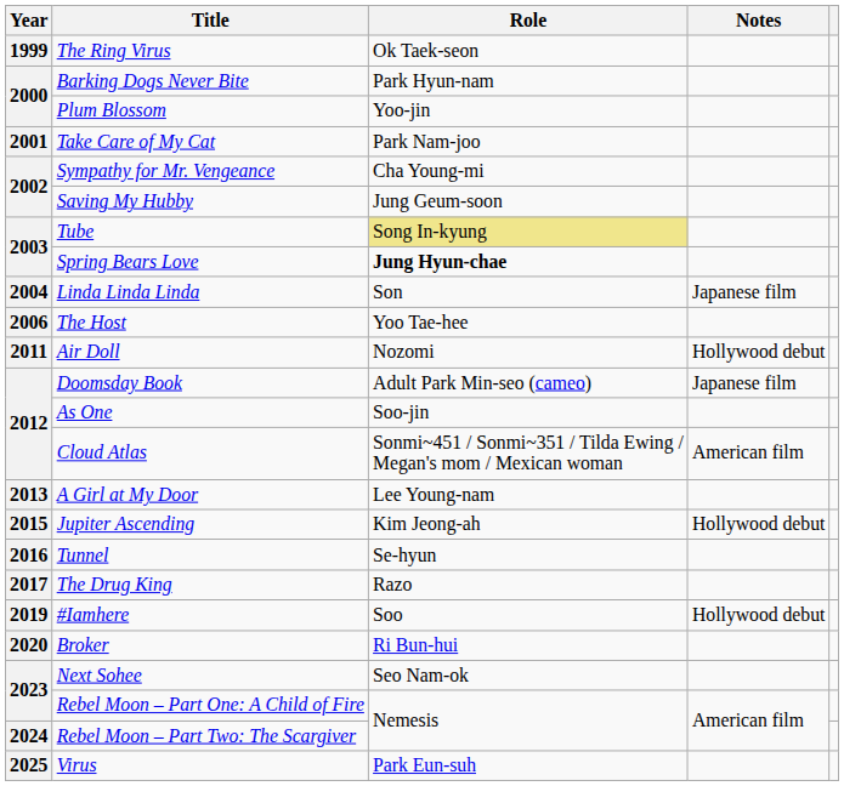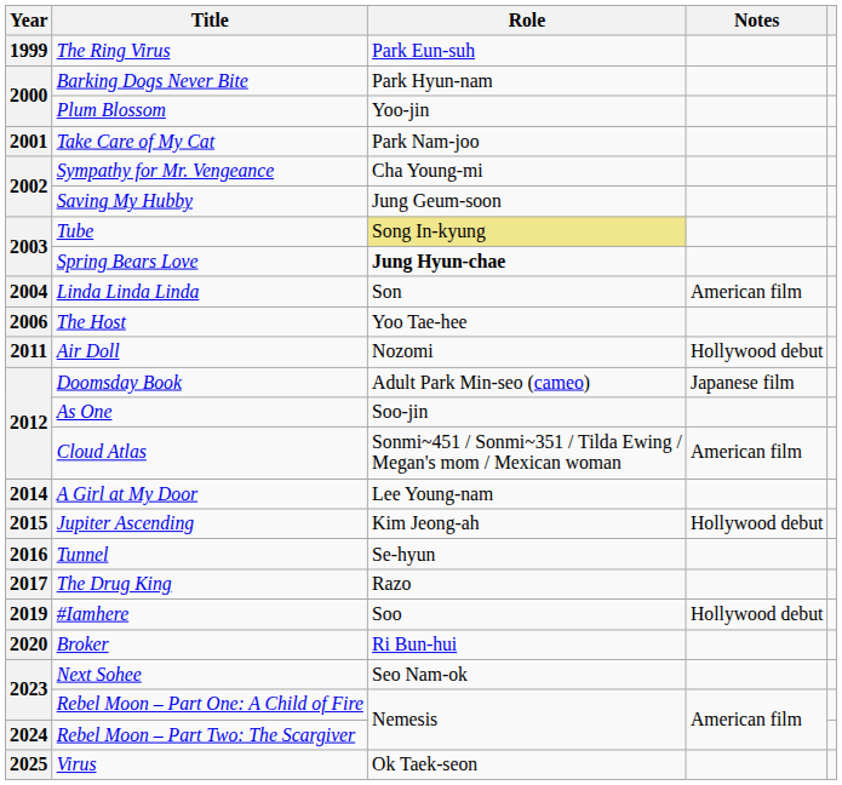The Ring Virus | Role: Ok Taek-seon -> Park Eun-suh
Linda Linda Linda | Notes: Japanese film -> American film
A Girl at My Door | Year: 2013 -> 2014
Virus | Role: Park Eun-suh -> Ok Taek-seon
